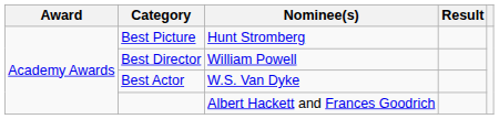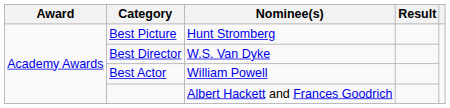Best Director | Nominee(s): William Powell -> W.S. Van Dyke
Best Actor | Nominee(s): W.S. Van Dyke -> William Powell
